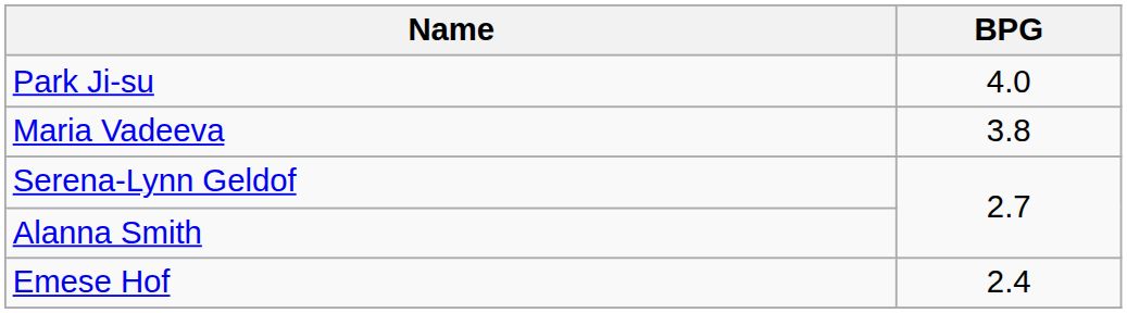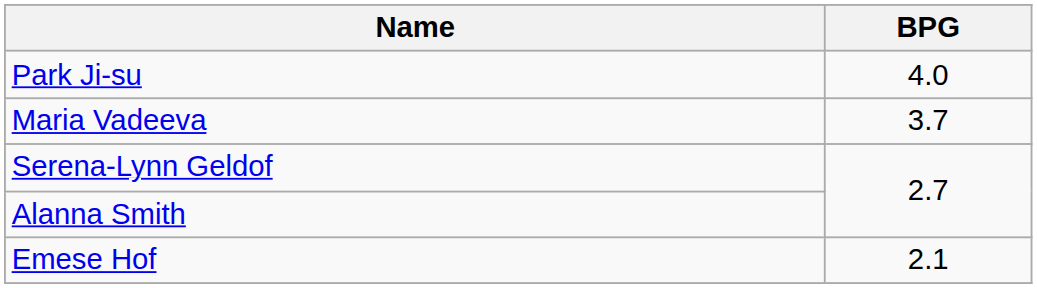Maria Vadeeva | BPG: 3.8 -> 3.7
Emese Hof | BPG: 2.4 -> 2.1
